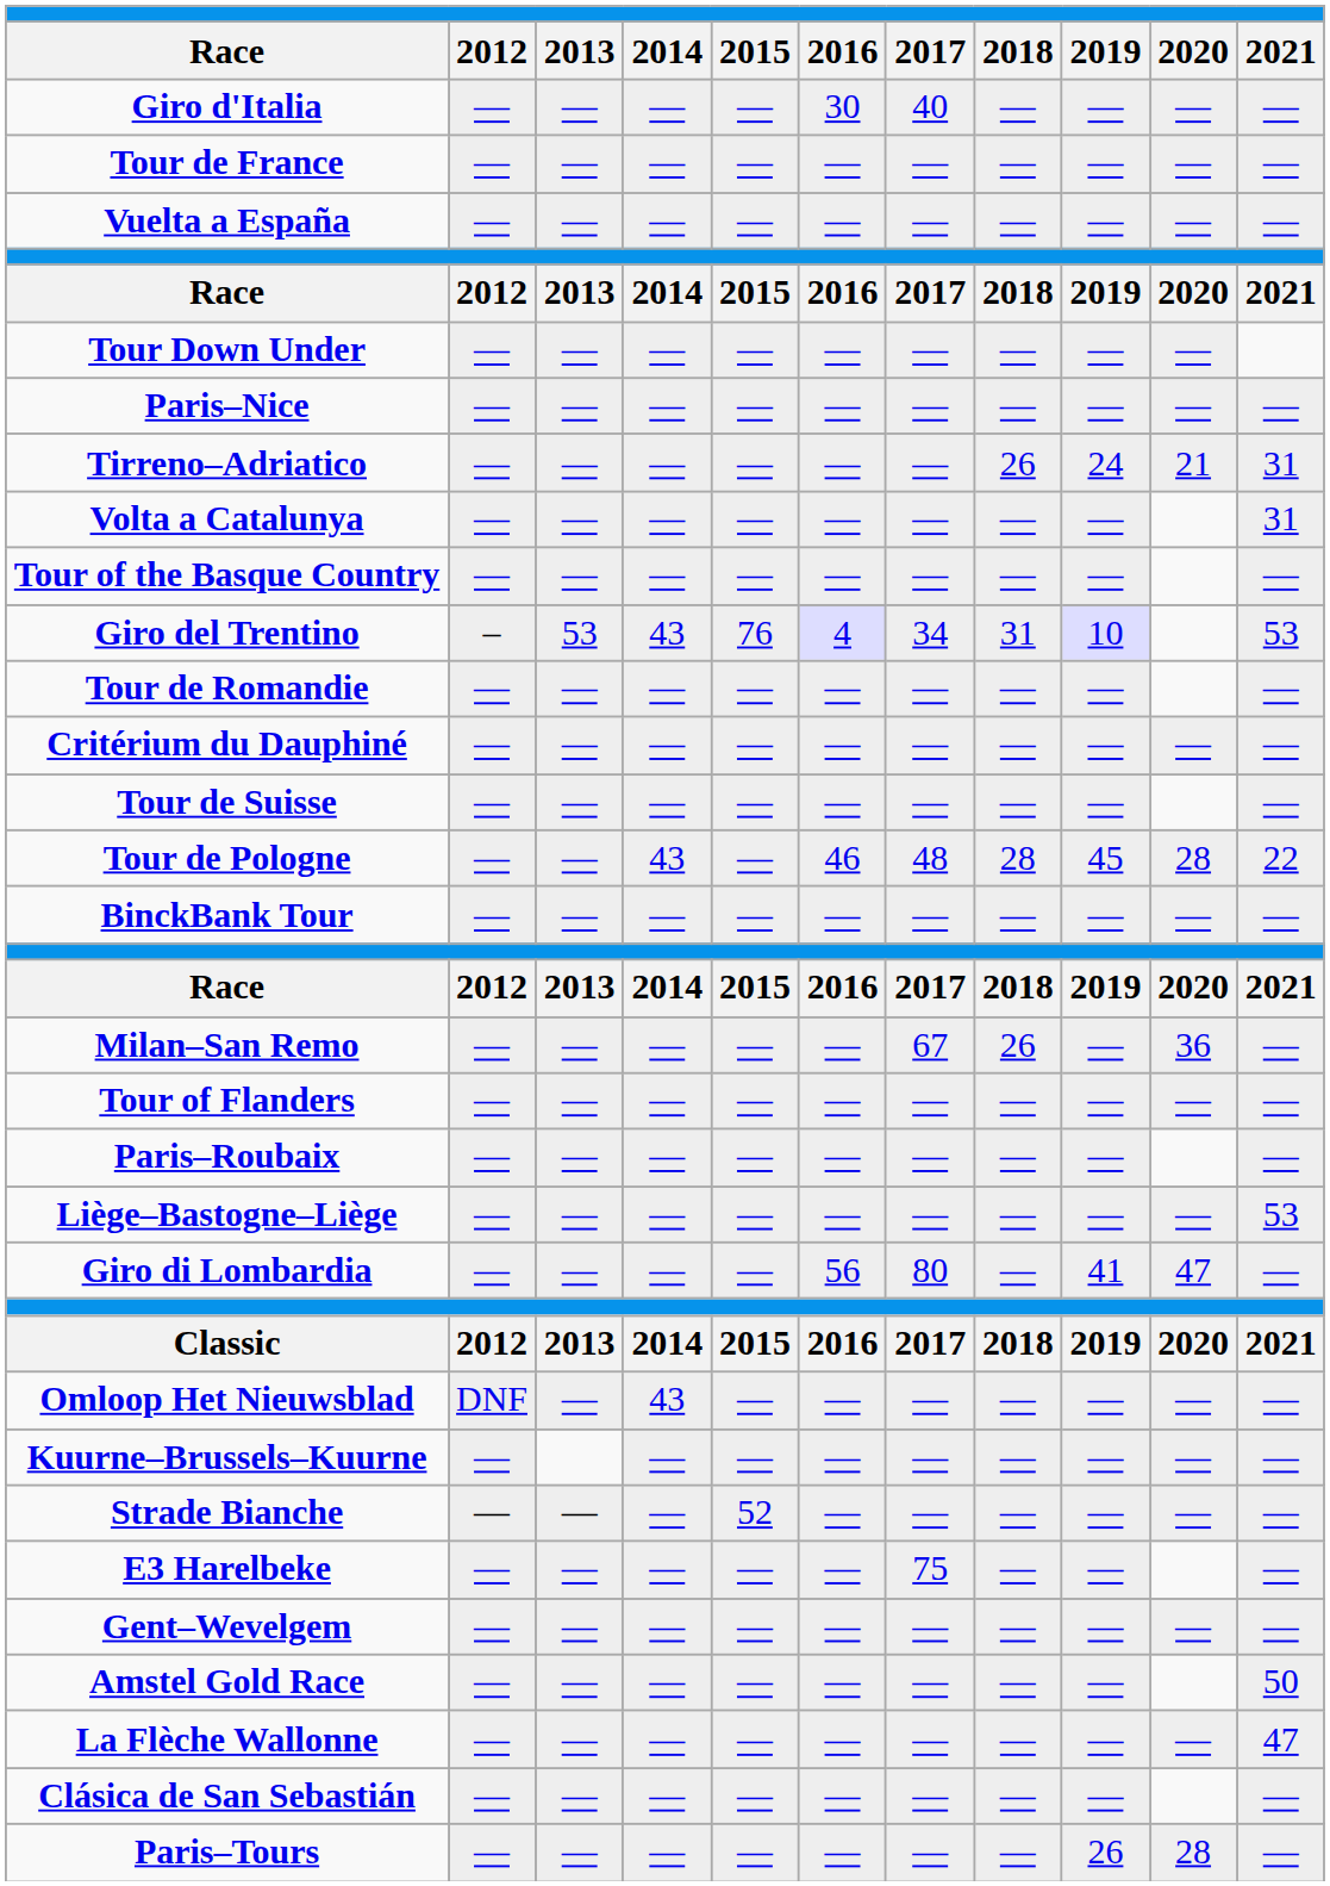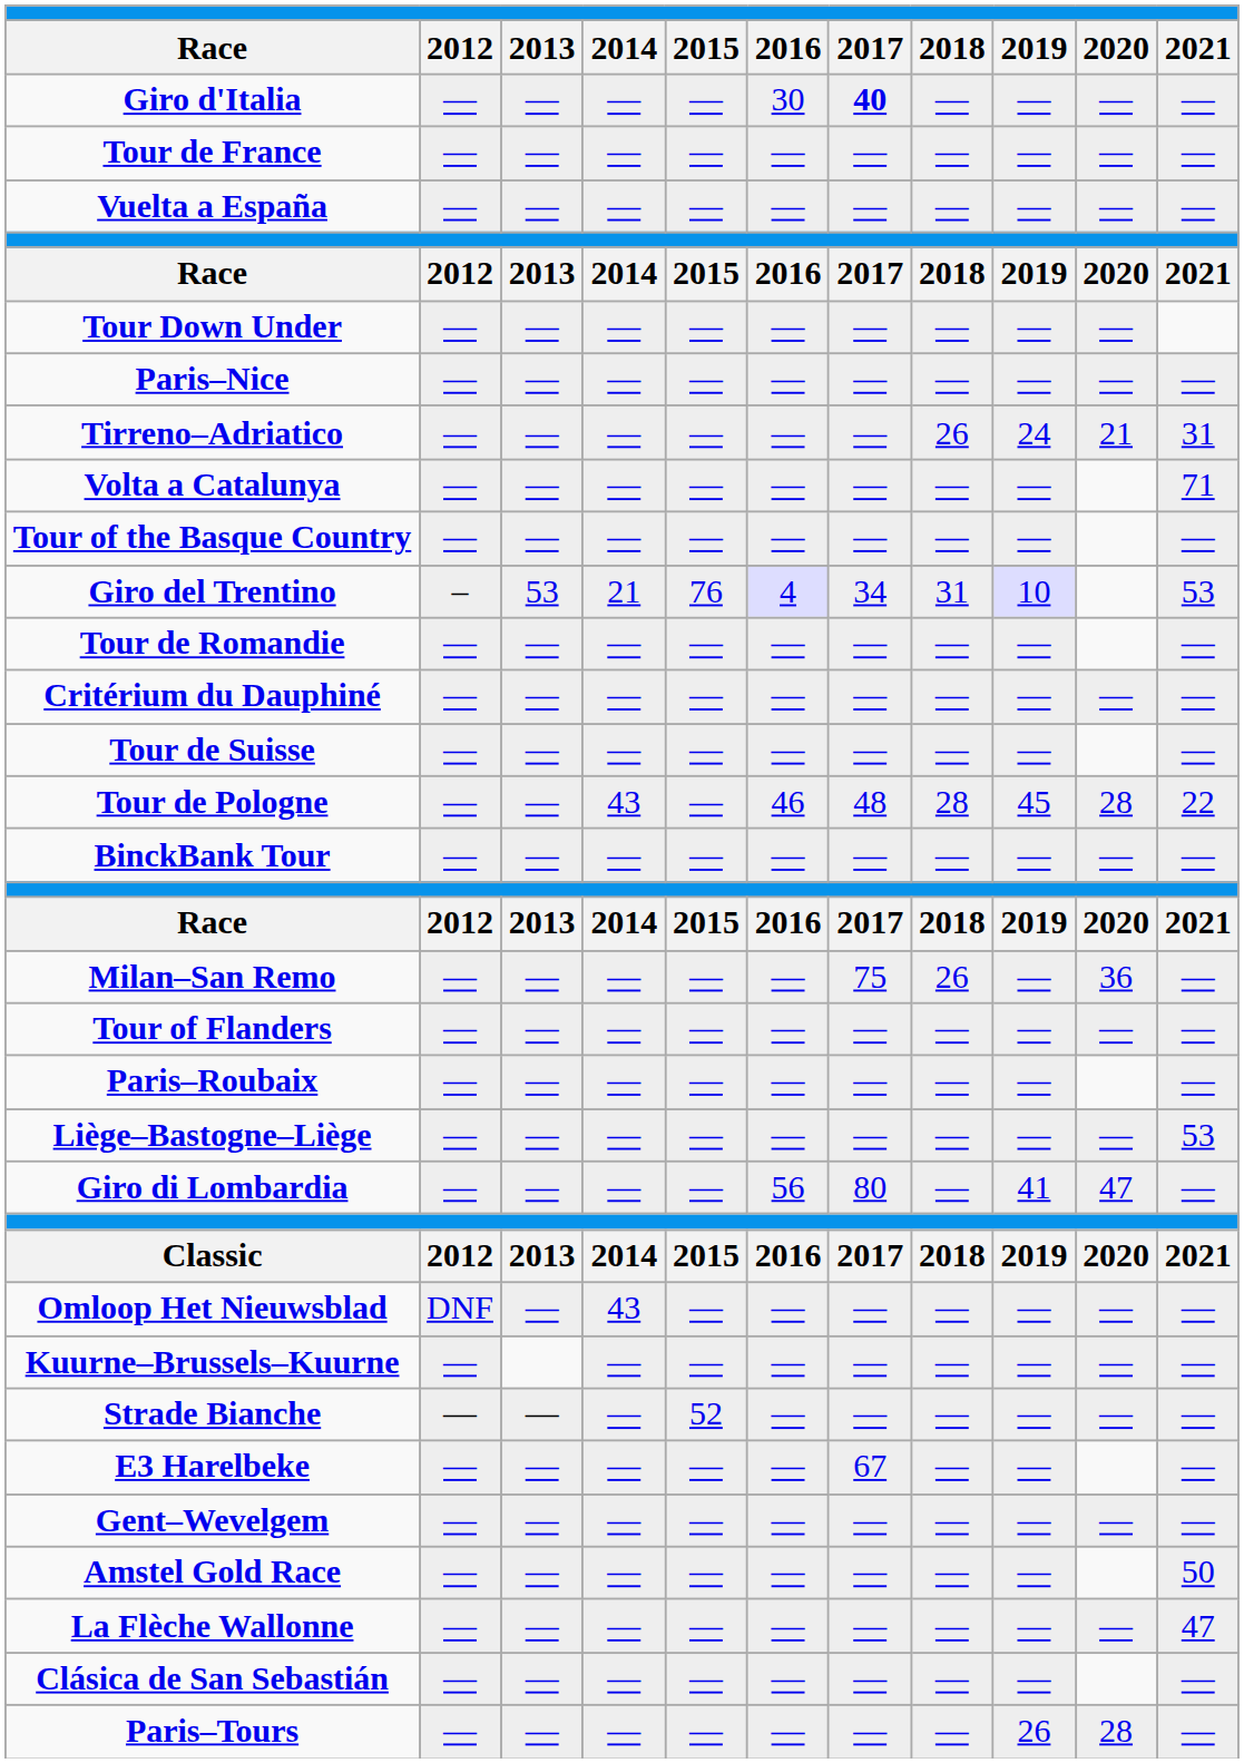Giro d'Italia | column 7: normal -> bold
Volta a Catalunya | column 11: 31 -> 71
Giro del Trentino | column 4: 43 -> 21
Milan–San Remo | column 7: 67 -> 75
E3 Harelbeke | column 7: 75 -> 67
